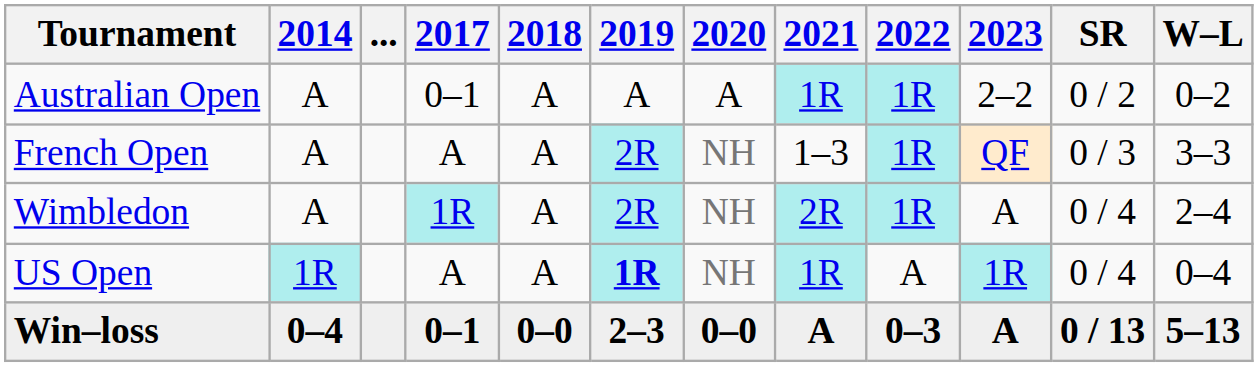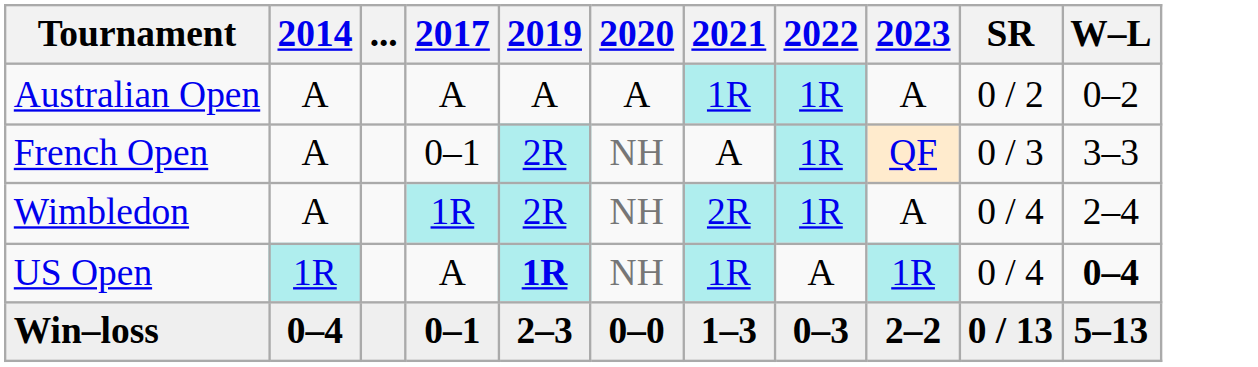- column: 2018 | A | A | A | A | 0–0
Australian Open | 2017: 0–1 -> A
Australian Open | 2023: 2–2 -> A
French Open | 2017: A -> 0–1
French Open | 2021: 1–3 -> A
US Open | W–L: normal -> bold
Win–loss | 2021: A -> 1–3
Win–loss | 2023: A -> 2–2
